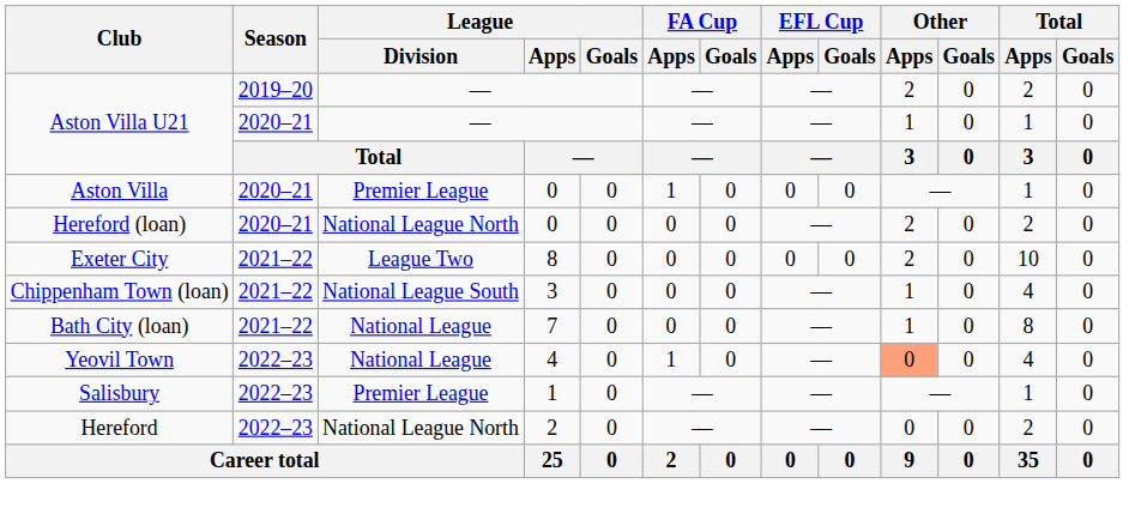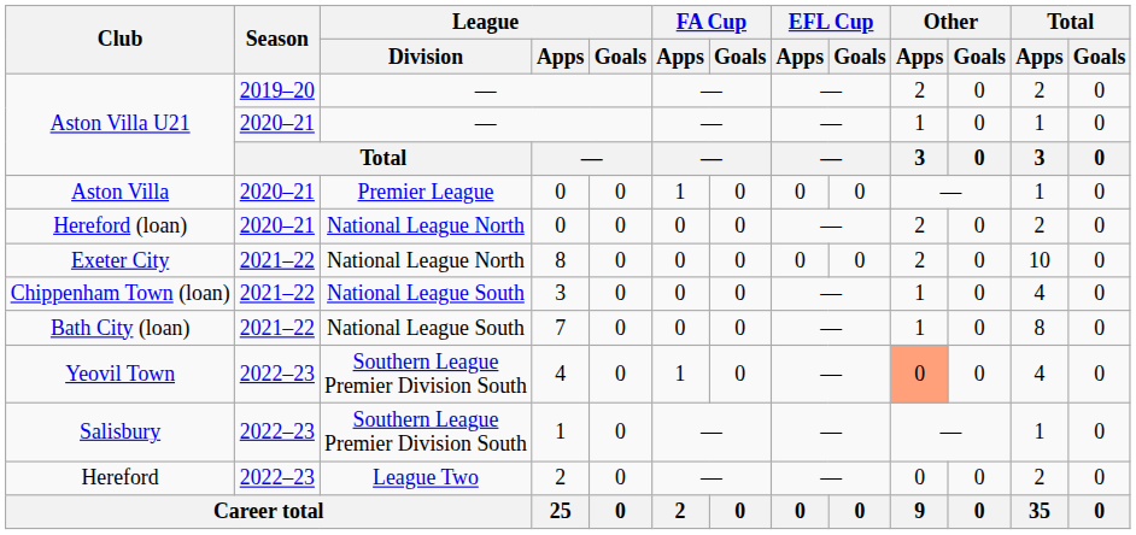Exeter City | League / Division: League Two -> National League North
Bath City (loan) | League / Division: National League -> National League South
Yeovil Town | League / Division: National League -> Southern League Premier Division South
Salisbury | League / Division: Premier League -> Southern League Premier Division South
Hereford | League / Division: National League North -> League Two
